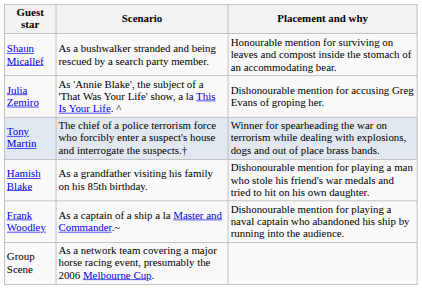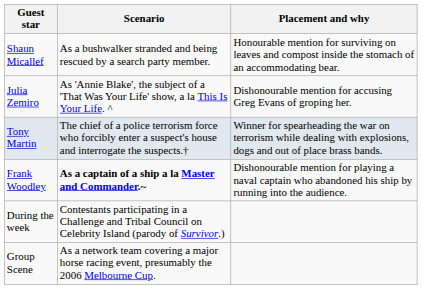- row: Hamish Blake | As a grandfather visiting his family on his 85th birthday. | Dishonourable mention for playing a man who stole his friend's war medals and tried to hit on his own daughter.
Frank Woodley | Scenario: normal -> bold
+ row: During the week | Contestants participating in a Challenge and Tribal Council on Celebrity Island (parody of Survivor.)
